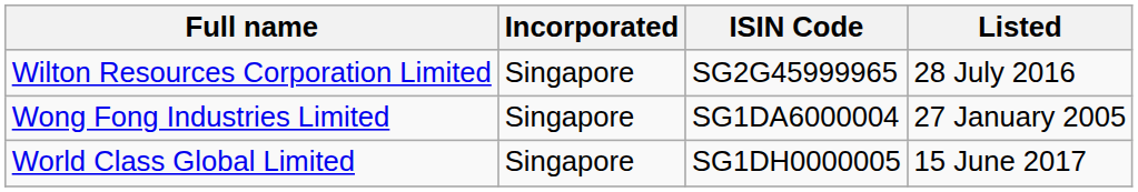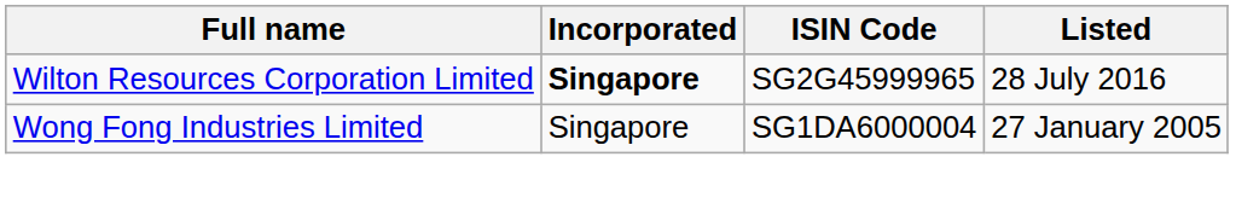Wilton Resources Corporation Limited | Incorporated: normal -> bold
- row: World Class Global Limited | Singapore | SG1DH0000005 | 15 June 2017
